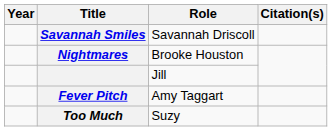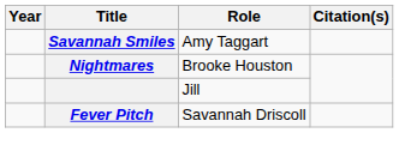Savannah Smiles | Role: Savannah Driscoll -> Amy Taggart
Fever Pitch | Role: Amy Taggart -> Savannah Driscoll
- row: Too Much | Suzy
